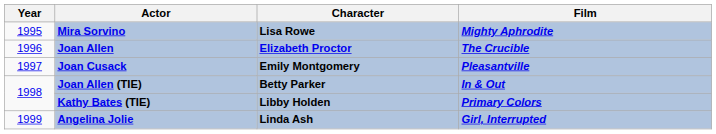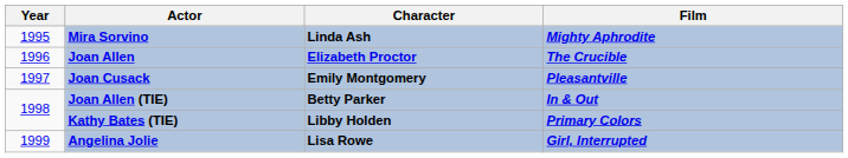Mira Sorvino | Character: Lisa Rowe -> Linda Ash
Angelina Jolie | Character: Linda Ash -> Lisa Rowe
